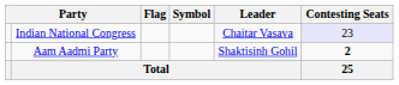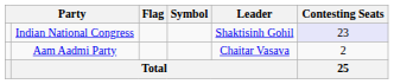Indian National Congress | Leader: Chaitar Vasava -> Shaktisinh Gohil
Aam Aadmi Party | Leader: Shaktisinh Gohil -> Chaitar Vasava
Aam Aadmi Party | Contesting Seats: bold -> normal
